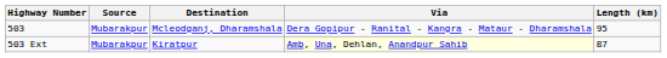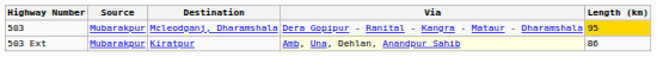503 | Length (km): no background -> gold background
503 Ext | Length (km): 87 -> 86
